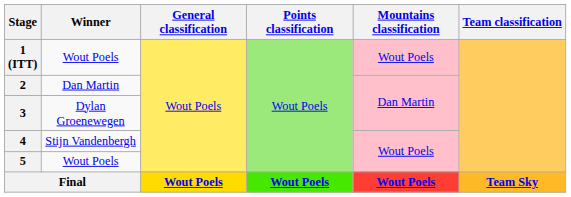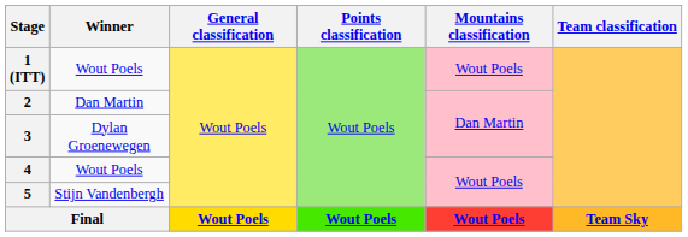4 | Winner: Stijn Vandenbergh -> Wout Poels
5 | Winner: Wout Poels -> Stijn Vandenbergh
